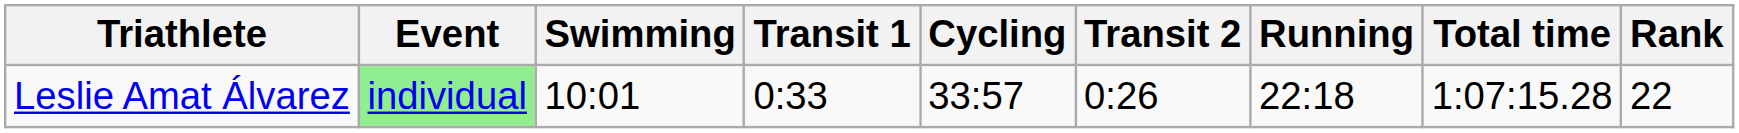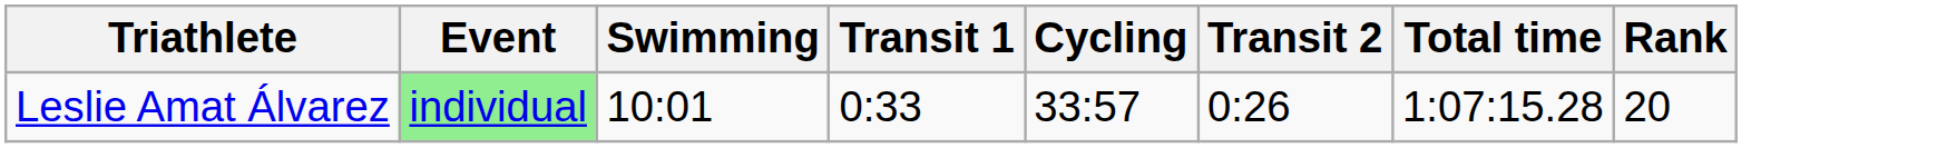- column: Running | 22:18
Leslie Amat Álvarez | Rank: 22 -> 20
